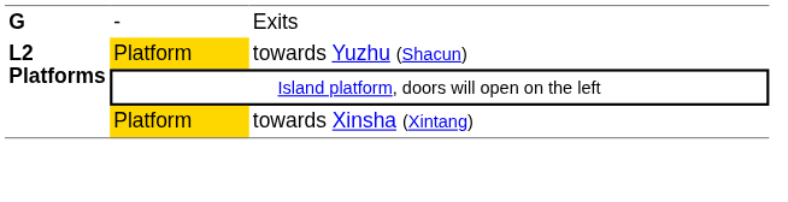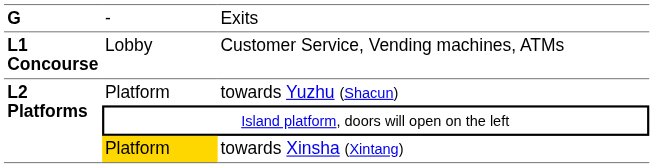+ row: L1 Concourse | Lobby | Customer Service, Vending machines, ATMs
towards Yuzhu (Shacun) | column 2: gold background -> no background
